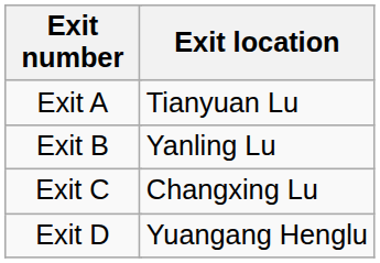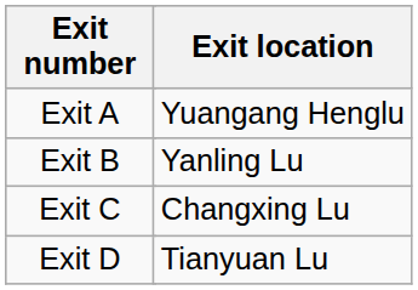Exit A | Exit location: Tianyuan Lu -> Yuangang Henglu
Exit D | Exit location: Yuangang Henglu -> Tianyuan Lu
